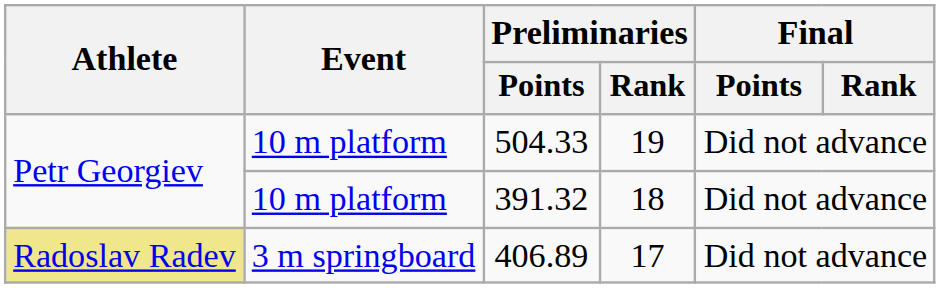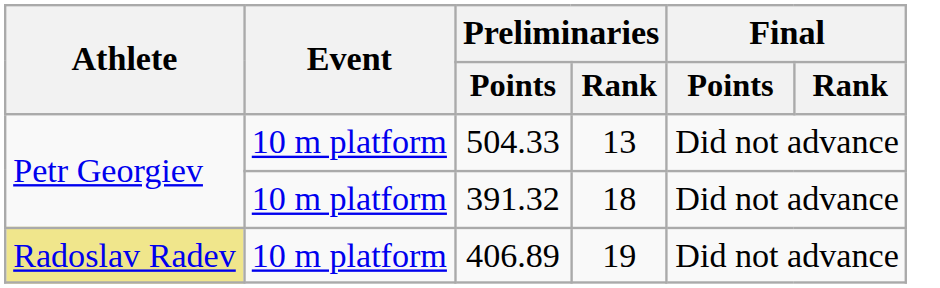504.33 | Preliminaries / Rank: 19 -> 13
406.89 | Event: 3 m springboard -> 10 m platform
406.89 | Preliminaries / Rank: 17 -> 19
